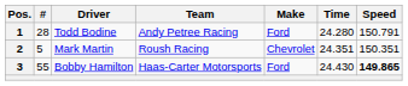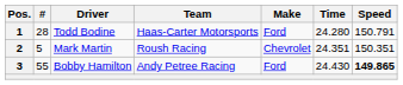1 | Team: Andy Petree Racing -> Haas-Carter Motorsports
3 | Team: Haas-Carter Motorsports -> Andy Petree Racing
